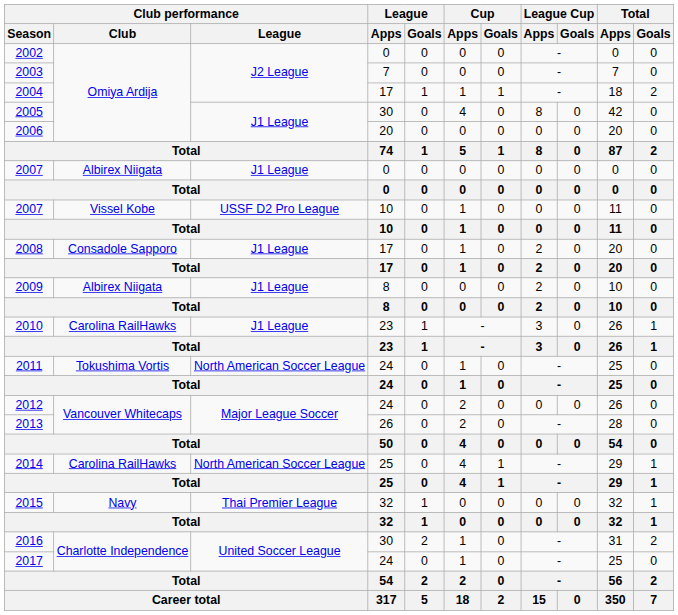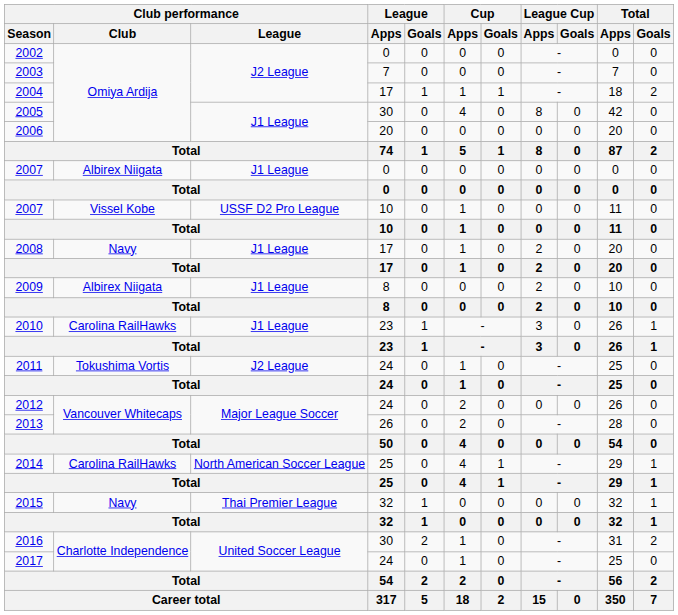2008 | Club performance / Club: Consadole Sapporo -> Navy
2011 | Club performance / League: North American Soccer League -> J2 League
